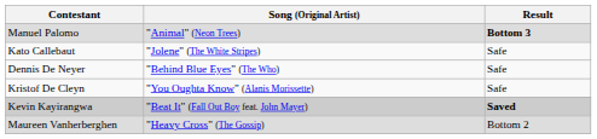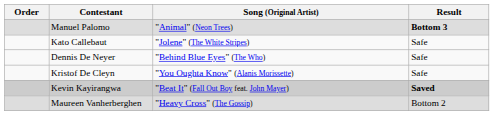+ column: Order
